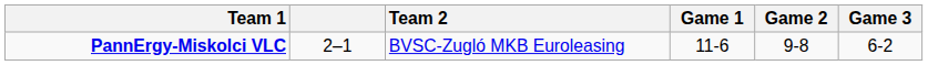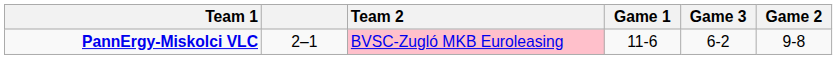columns swapped: Game 2 <-> Game 3
PannErgy-Miskolci VLC | Team 2: no background -> pink background
